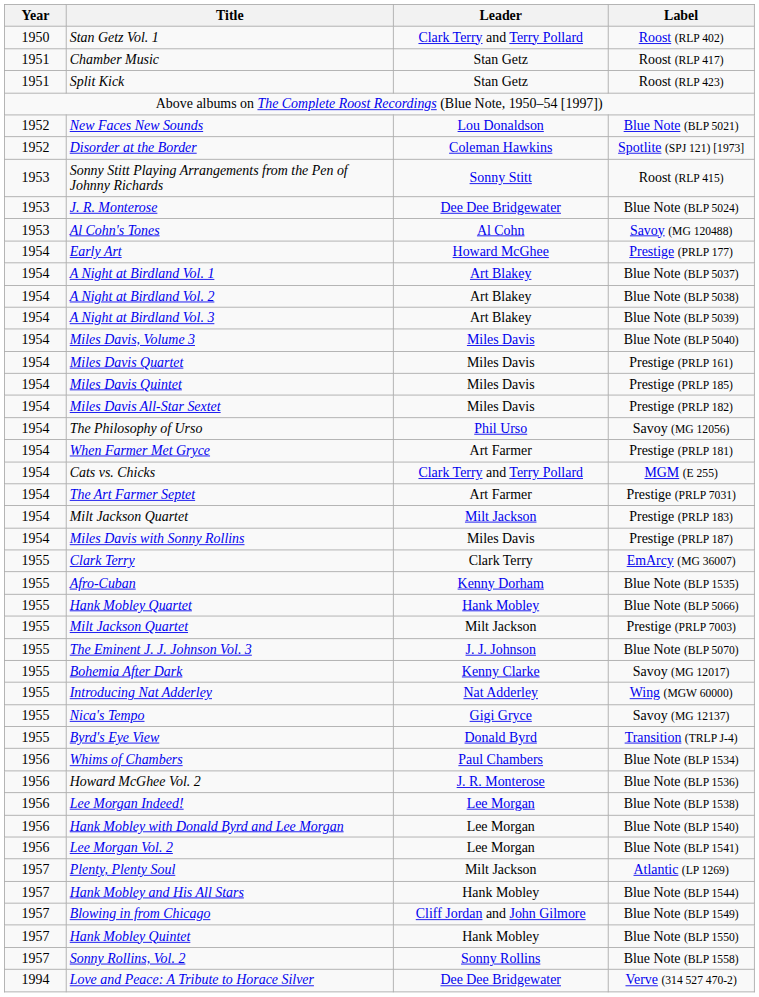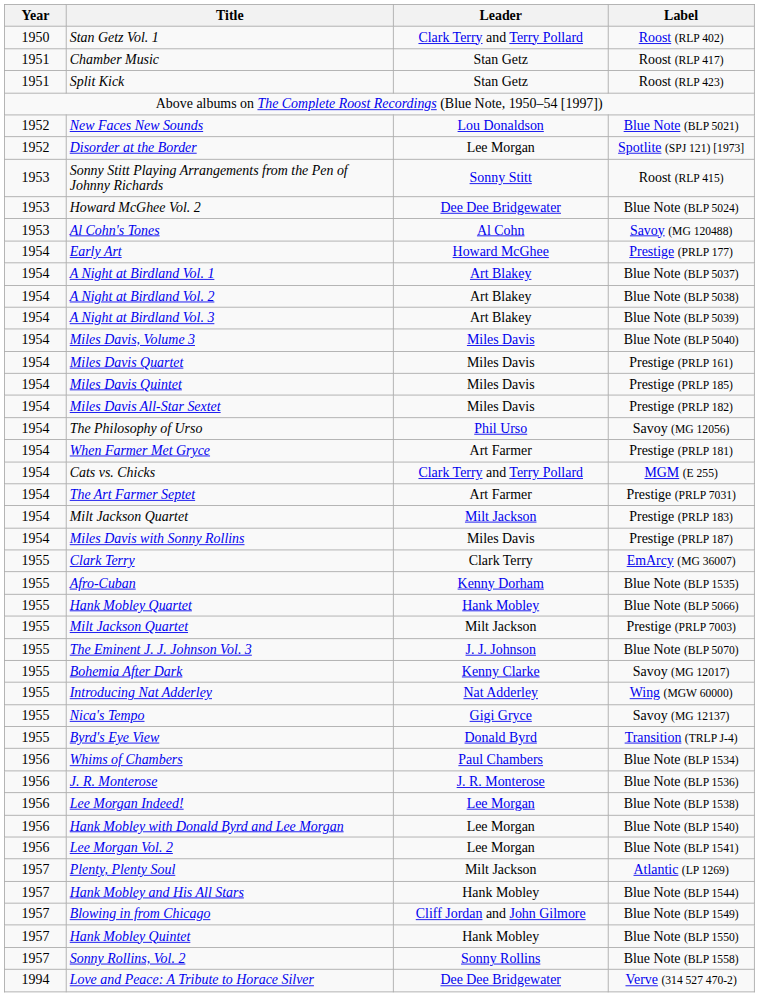Spotlite (SPJ 121) [1973] | Leader: Coleman Hawkins -> Lee Morgan
Blue Note (BLP 5024) | Title: J. R. Monterose -> Howard McGhee Vol. 2
Blue Note (BLP 1536) | Title: Howard McGhee Vol. 2 -> J. R. Monterose
